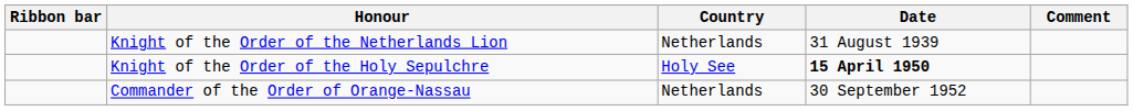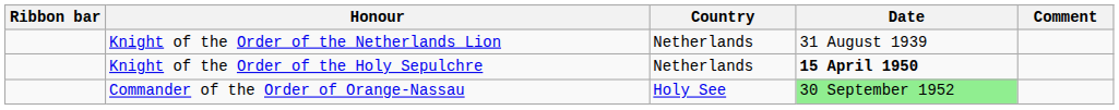Knight of the Order of the Holy Sepulchre | Country: Holy See -> Netherlands
Commander of the Order of Orange-Nassau | Country: Netherlands -> Holy See
Commander of the Order of Orange-Nassau | Date: no background -> lightgreen background
